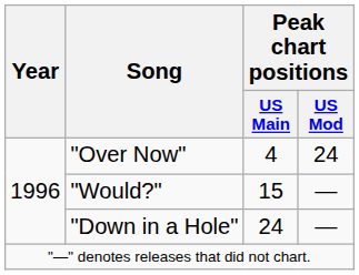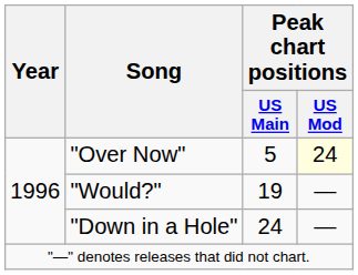"Over Now" | Peak chart positions / US Main: 4 -> 5
"Over Now" | Peak chart positions / US Mod: no background -> lightyellow background
"Would?" | Peak chart positions / US Main: 15 -> 19
